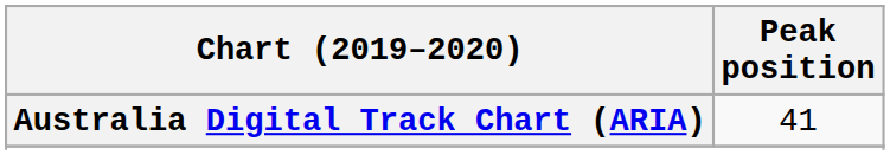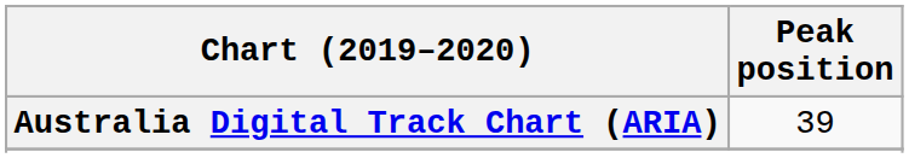Australia Digital Track Chart (ARIA) | Peak position: 41 -> 39
